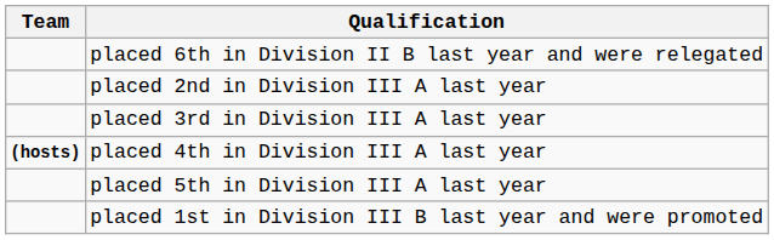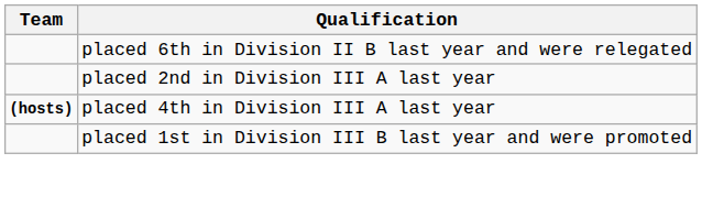- row: placed 3rd in Division III A last year
- row: placed 5th in Division III A last year
